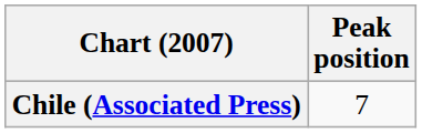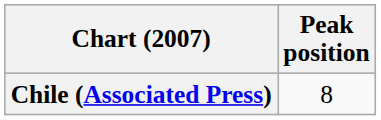Chile (Associated Press) | Peak position: 7 -> 8
